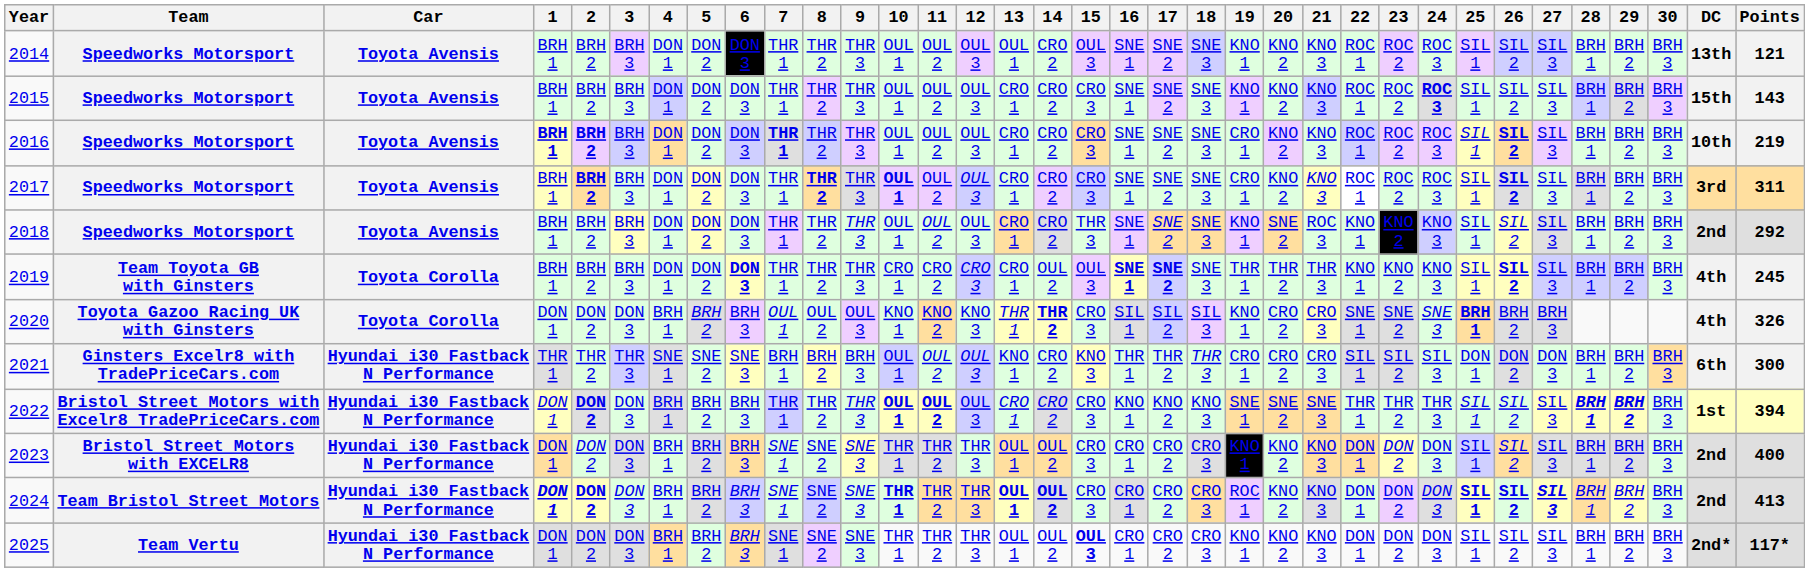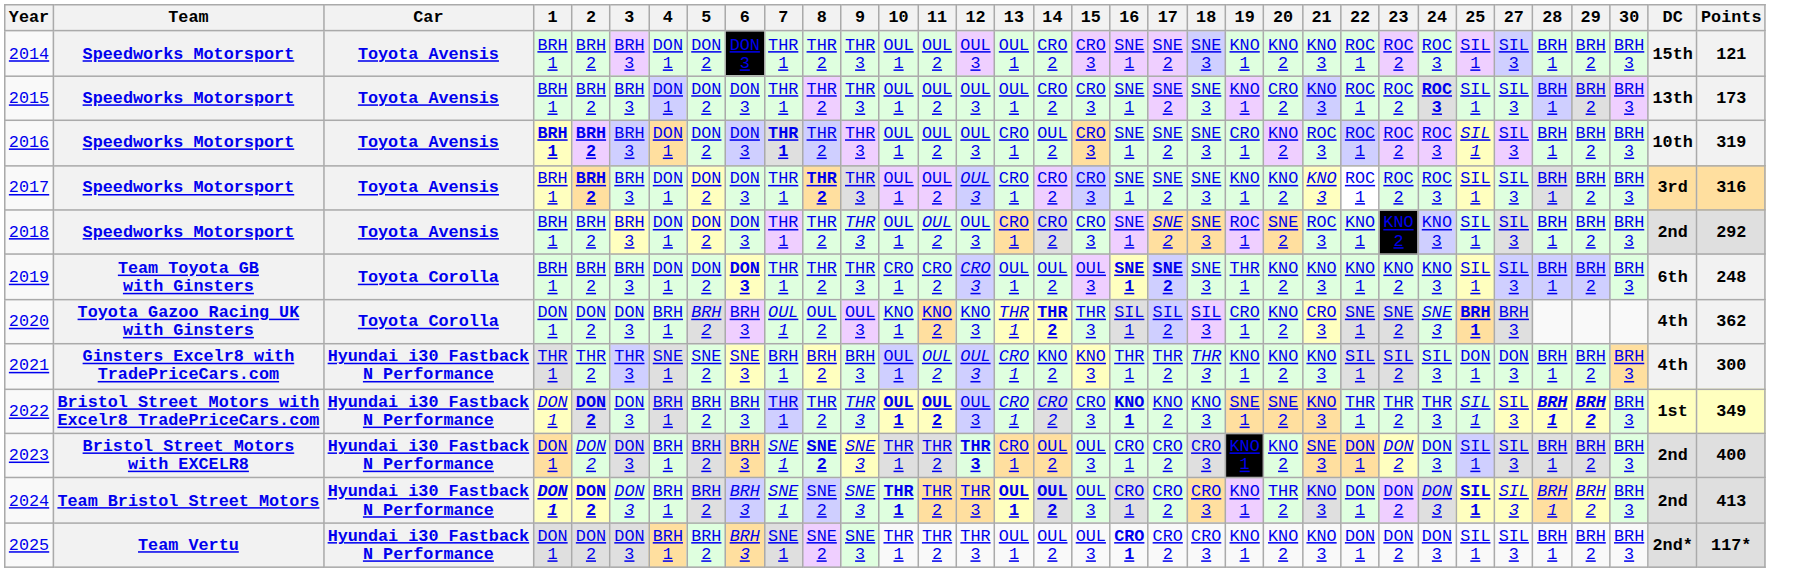- column: 26 | SIL 2 | SIL 2 | SIL 2 | SIL 2 | SIL 2 | SIL 2 | BRH 2 | DON 2 | SIL 2 | SIL 2 | SIL 2 | SIL 2
2014 | 15: OUL 3 -> CRO 3
2014 | DC: 13th -> 15th
2015 | 13: CRO 1 -> OUL 1
2015 | 20: KNO 2 -> CRO 2
2015 | DC: 15th -> 13th
2015 | Points: 143 -> 173
2016 | 14: CRO 2 -> OUL 2
2016 | 21: KNO 3 -> ROC 3
2016 | Points: 219 -> 319
2017 | 10: bold -> normal
2017 | 19: CRO 1 -> KNO 1
2017 | Points: 311 -> 316
2018 | 15: THR 3 -> CRO 3
2018 | 19: KNO 1 -> ROC 1
2019 | 13: CRO 1 -> OUL 1
2019 | 20: THR 2 -> KNO 2
2019 | 21: THR 3 -> KNO 3
2019 | DC: 4th -> 6th
2019 | Points: 245 -> 248
2020 | 15: CRO 3 -> THR 3
2020 | 19: KNO 1 -> CRO 1
2020 | 20: CRO 2 -> KNO 2
2020 | Points: 326 -> 362
2021 | 13: KNO 1 -> CRO 1
2021 | 14: CRO 2 -> KNO 2
2021 | 19: CRO 1 -> KNO 1
2021 | 20: CRO 2 -> KNO 2
2021 | 21: CRO 3 -> KNO 3
2021 | DC: 6th -> 4th
2022 | 16: normal -> bold
2022 | 21: SNE 3 -> KNO 3
2022 | Points: 394 -> 349
2023 | 8: normal -> bold
2023 | 12: normal -> bold
2023 | 13: OUL 1 -> CRO 1
2023 | 15: CRO 3 -> OUL 3
2023 | 21: KNO 3 -> SNE 3
2024 | 15: CRO 3 -> OUL 3
2024 | 19: ROC 1 -> KNO 1
2024 | 20: KNO 2 -> THR 2
2024 | 27: bold -> normal
2025 | 15: bold -> normal
2025 | 16: normal -> bold
